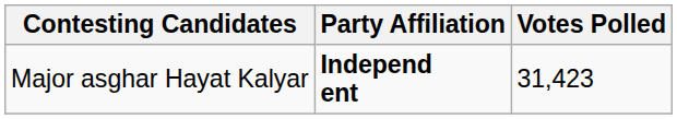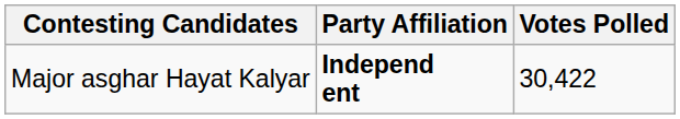Major asghar Hayat Kalyar | Votes Polled: 31,423 -> 30,422
